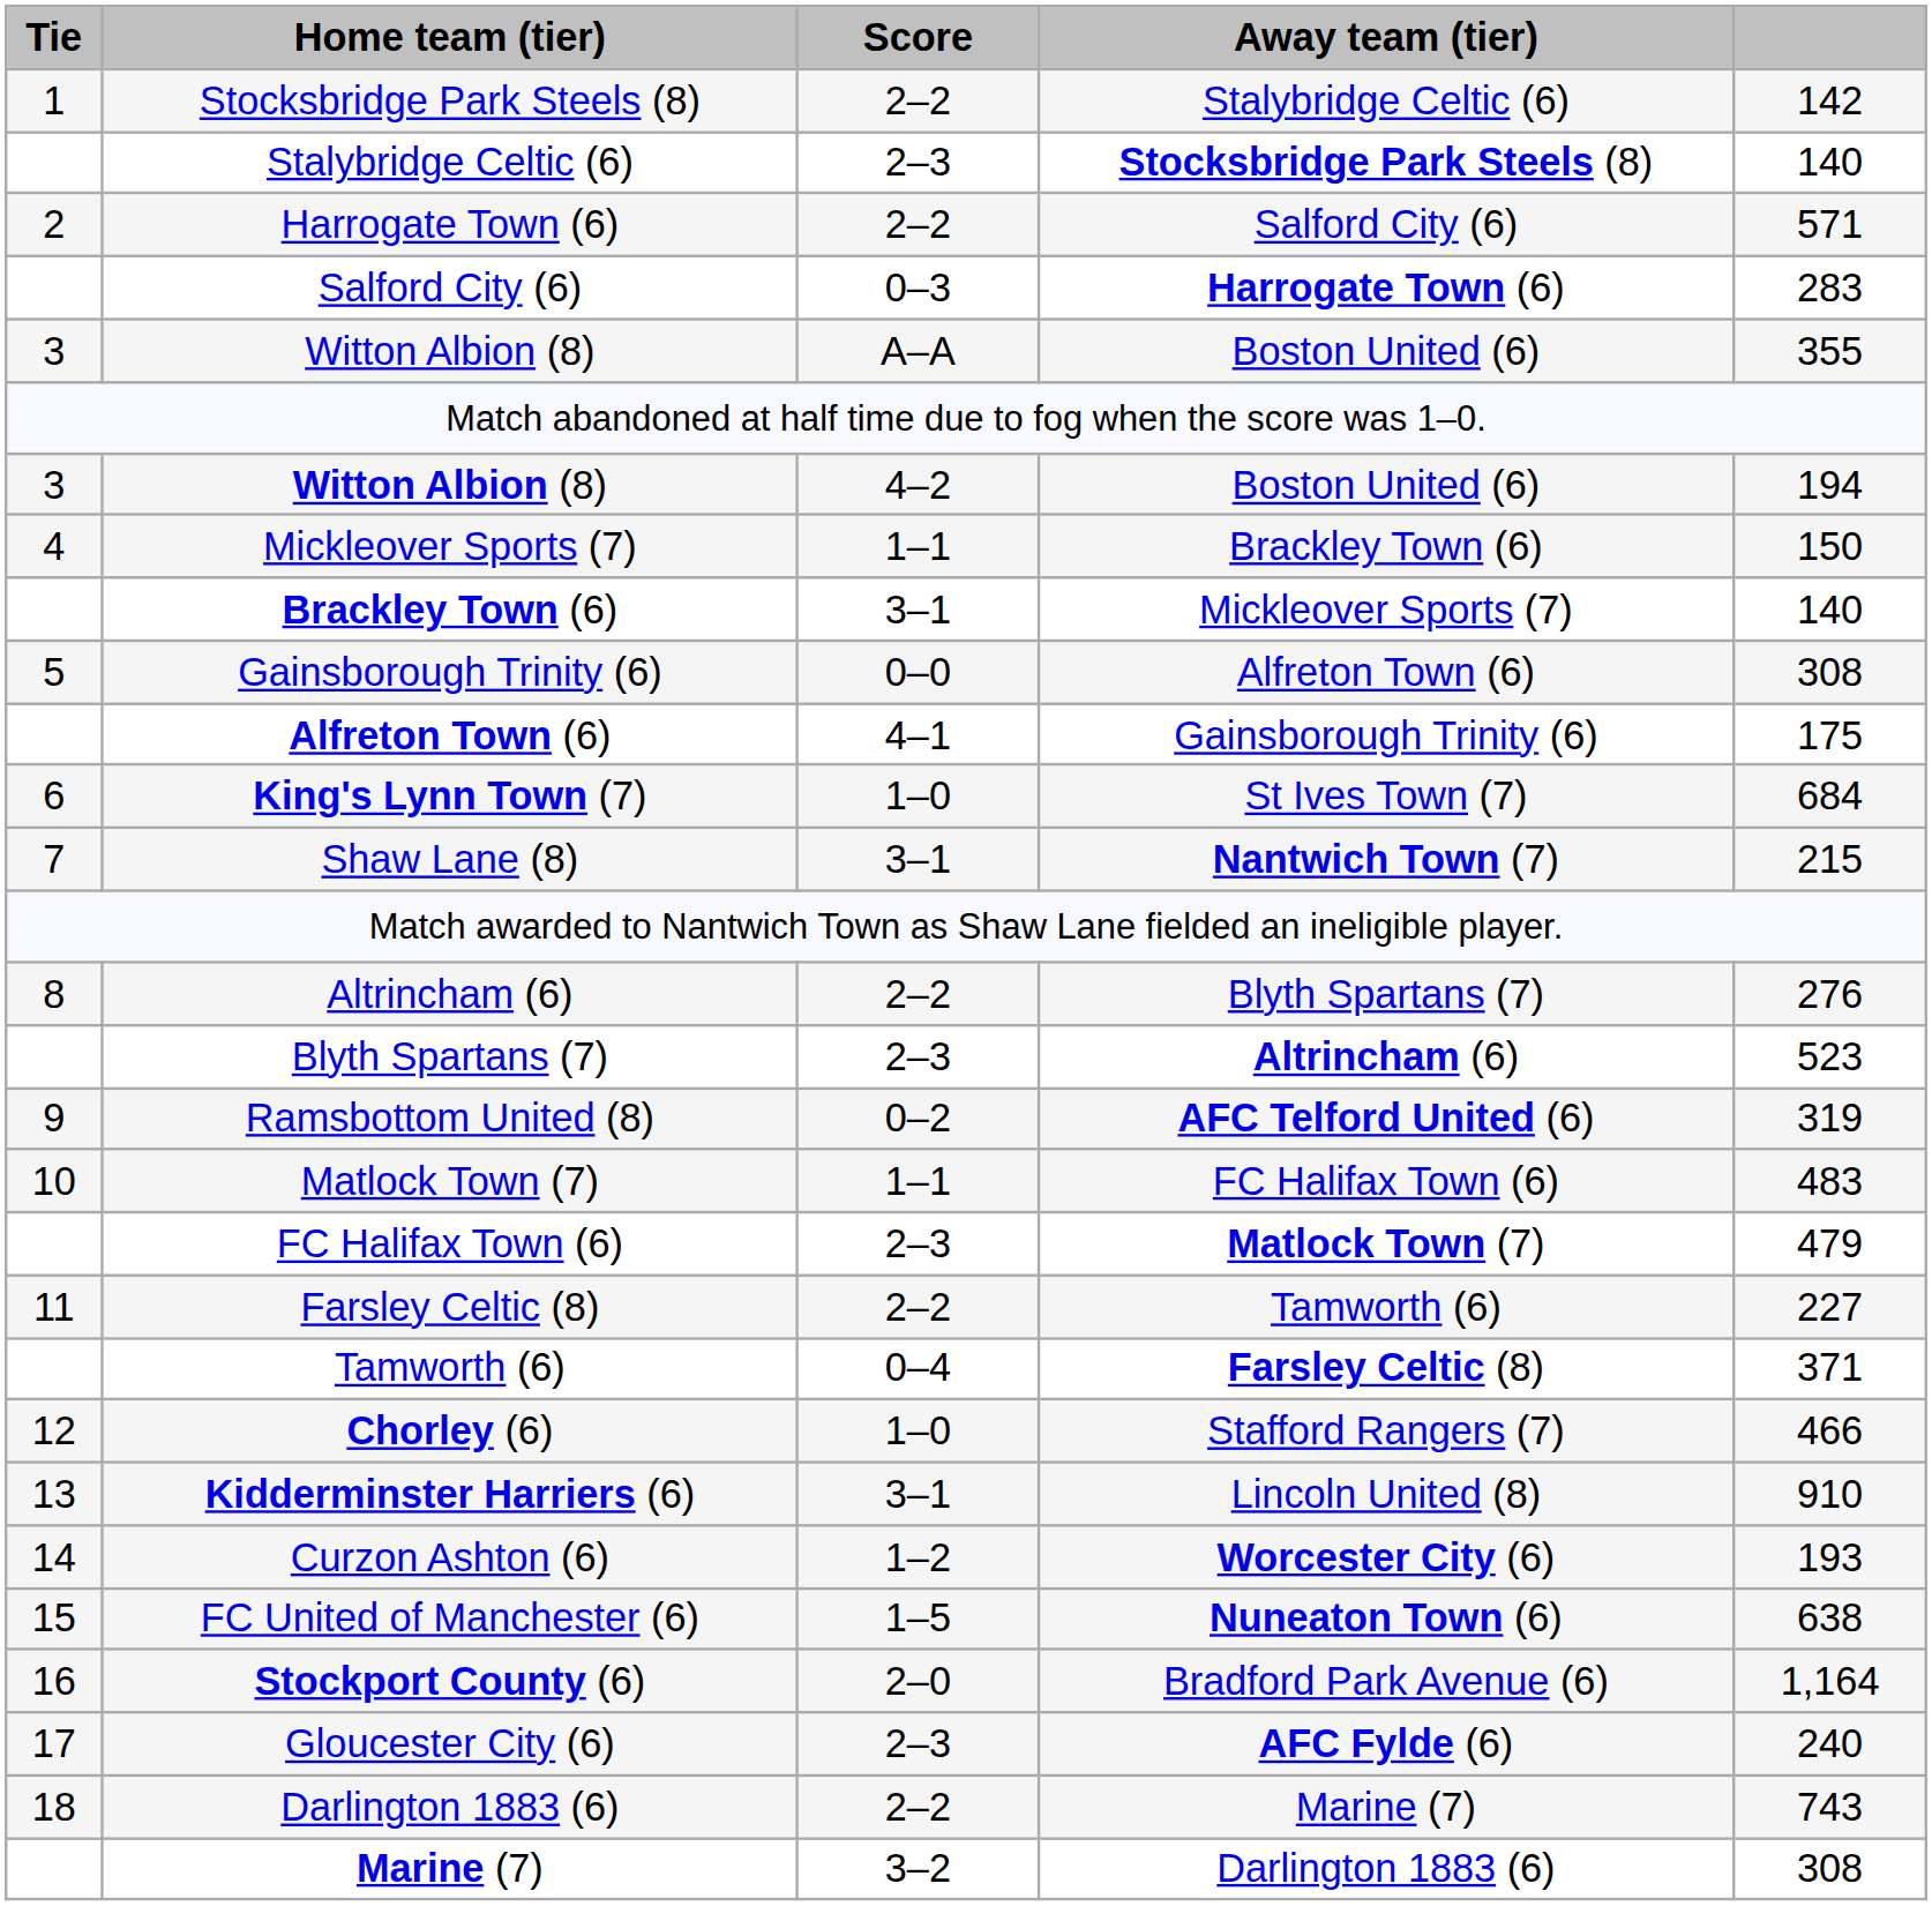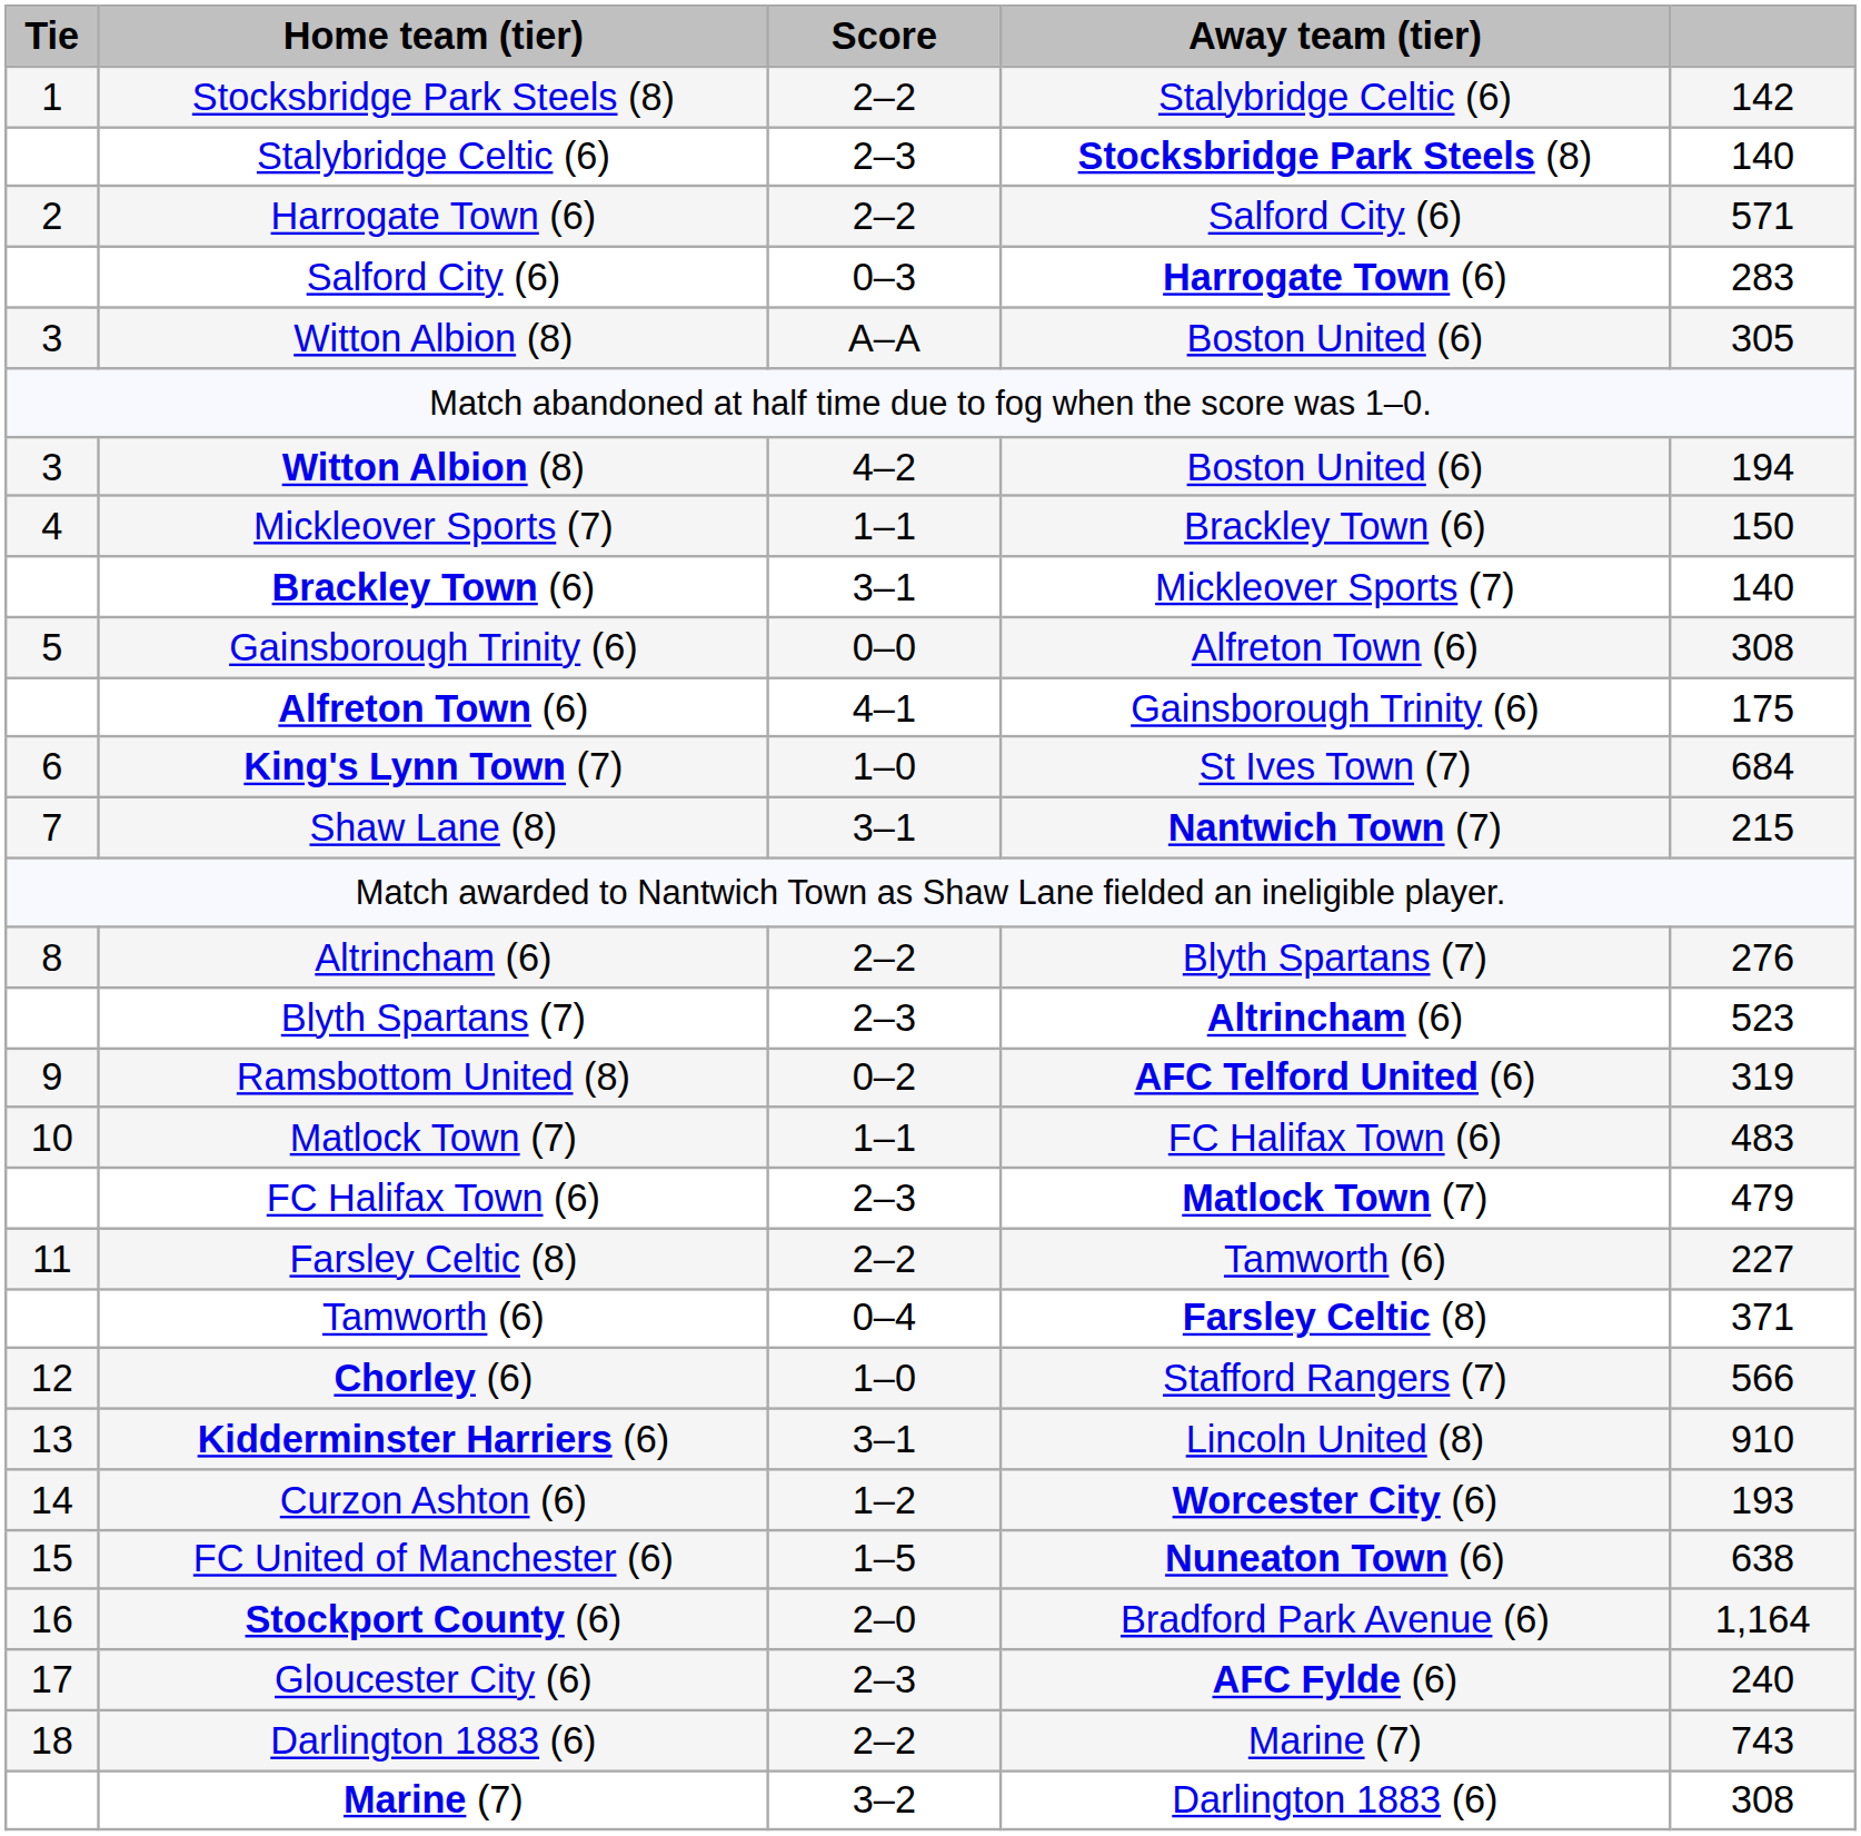Witton Albion (8) / A–A | column 5: 355 -> 305
Chorley (6) | column 5: 466 -> 566
